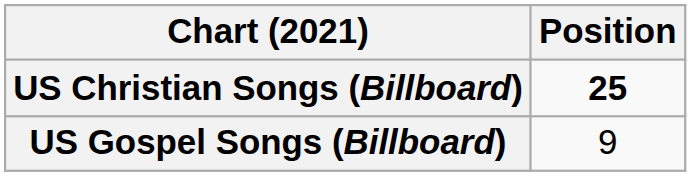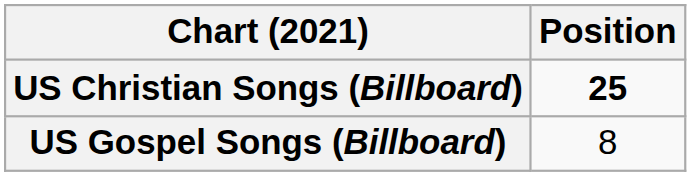US Gospel Songs (Billboard) | Position: 9 -> 8
